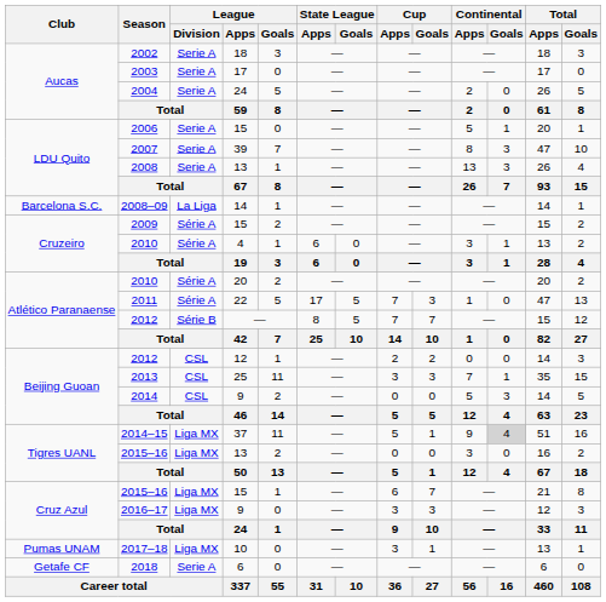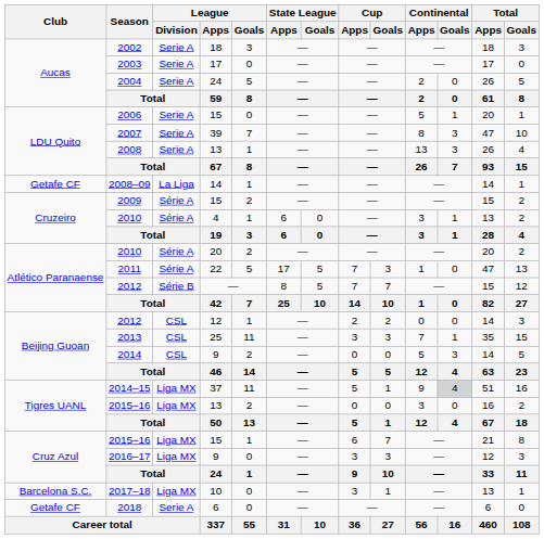2008–09 | Club: Barcelona S.C. -> Getafe CF
2017–18 | Club: Pumas UNAM -> Barcelona S.C.
